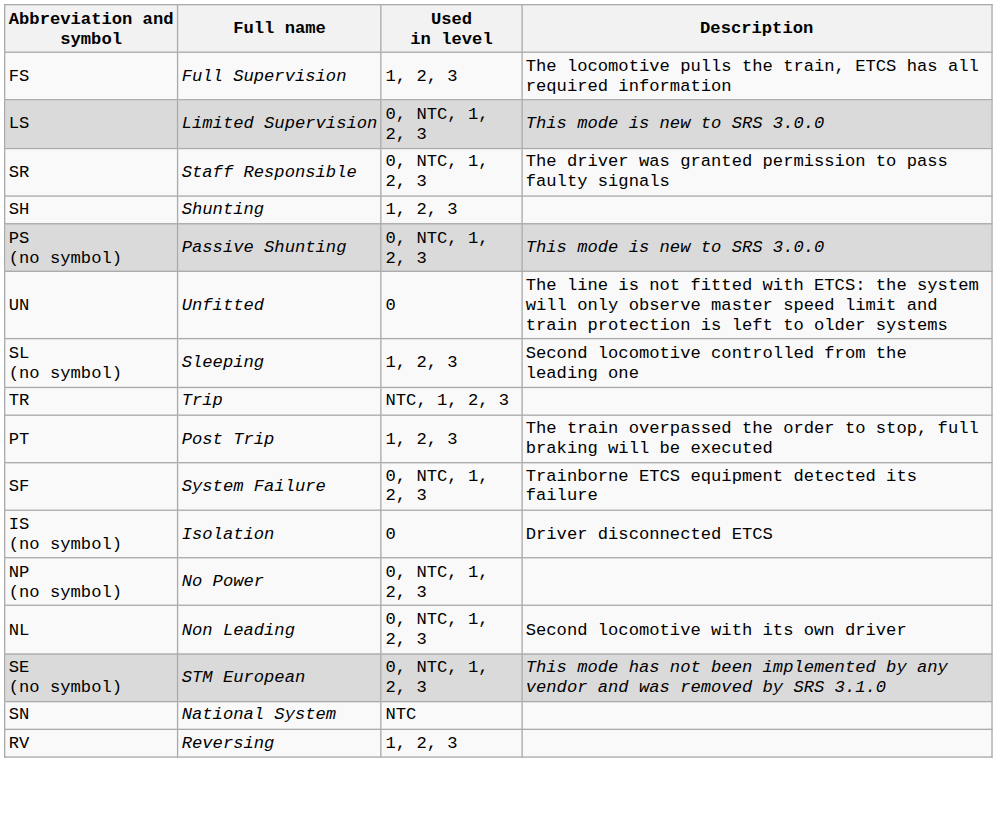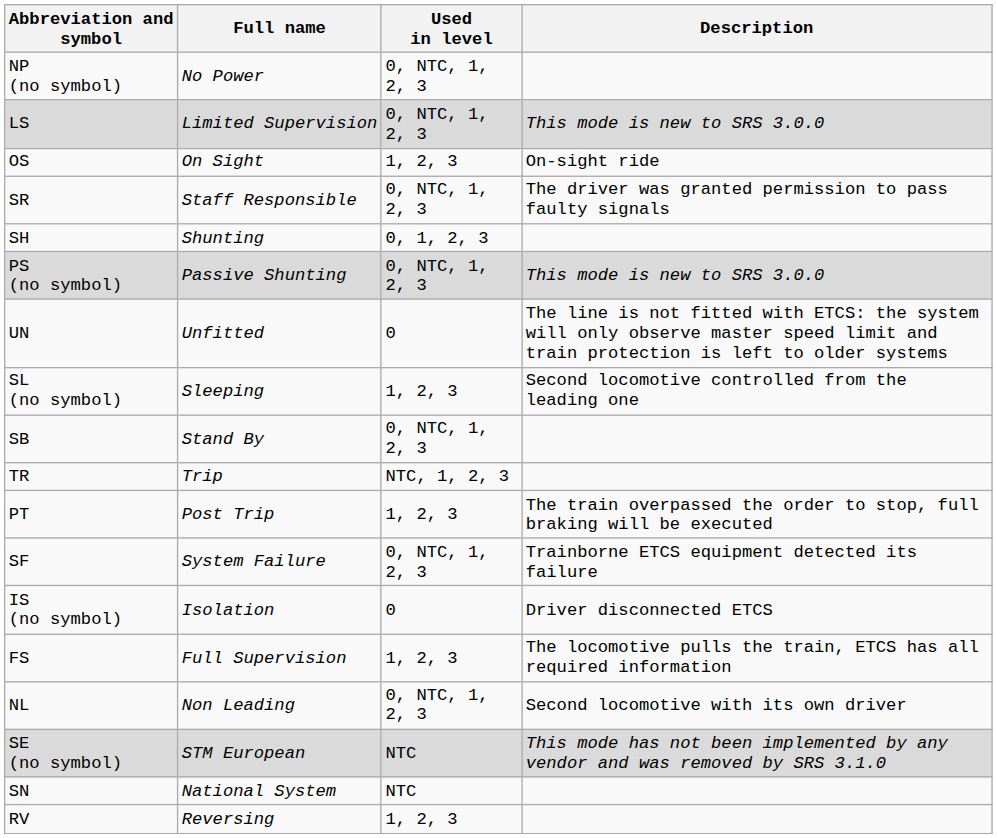rows swapped: FS <-> NP (no symbol)
+ row: OS | On Sight | 1, 2, 3 | On-sight ride
SH | Used in level: 1, 2, 3 -> 0, 1, 2, 3
+ row: SB | Stand By | 0, NTC, 1, 2, 3
SE (no symbol) | Used in level: 0, NTC, 1, 2, 3 -> NTC
